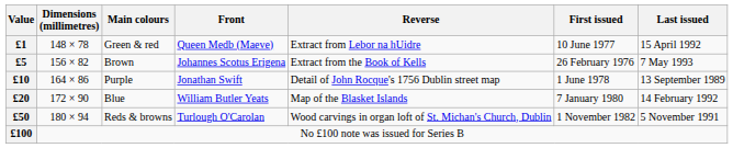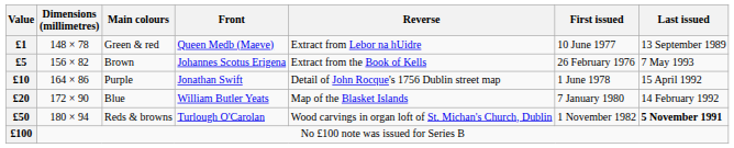£1 | Last issued: 15 April 1992 -> 13 September 1989
£10 | Last issued: 13 September 1989 -> 15 April 1992
£50 | Last issued: normal -> bold
